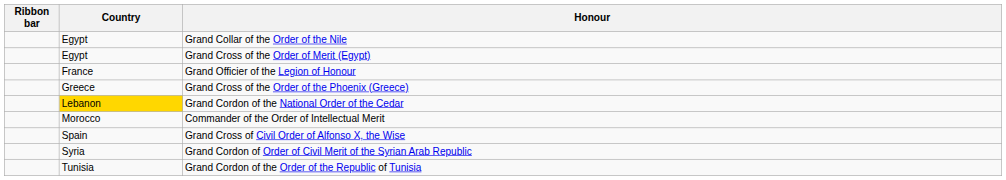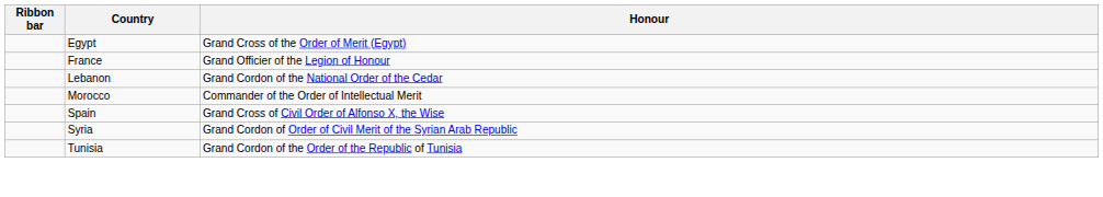- row: Egypt | Grand Collar of the Order of the Nile
- row: Greece | Grand Cross of the Order of the Phoenix (Greece)
Grand Cordon of the National Order of the Cedar | Country: gold background -> no background
